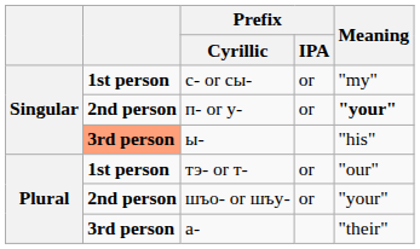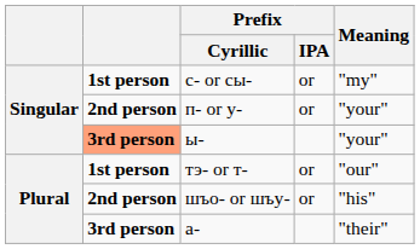п- or у- | Meaning: bold -> normal
ы- | Meaning: "his" -> "your"
шъо- or шъу- | Meaning: "your" -> "his"
